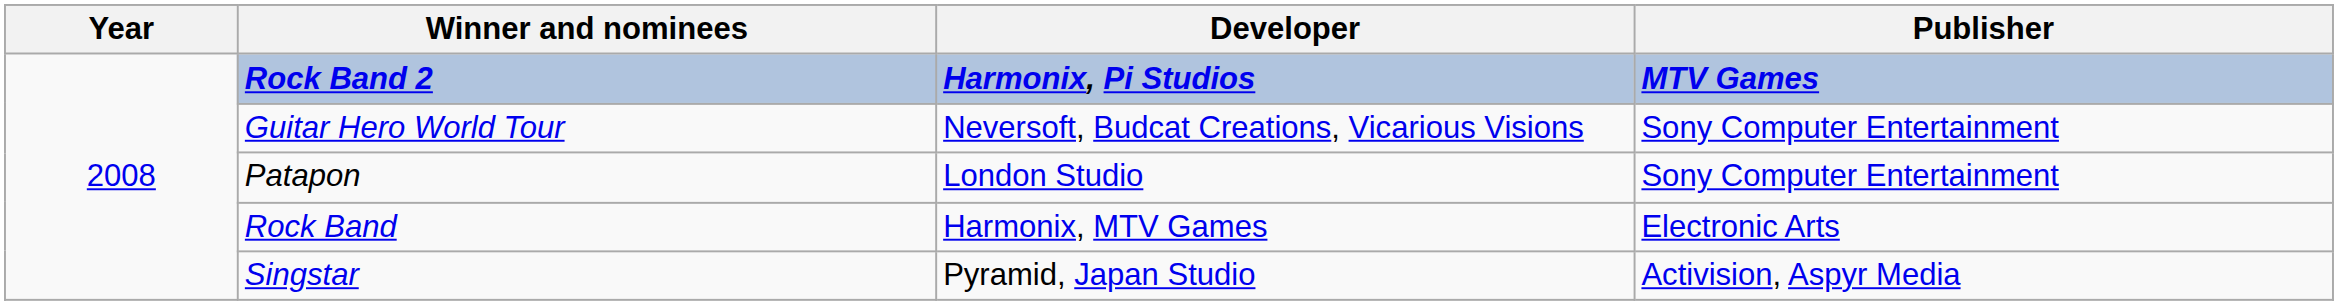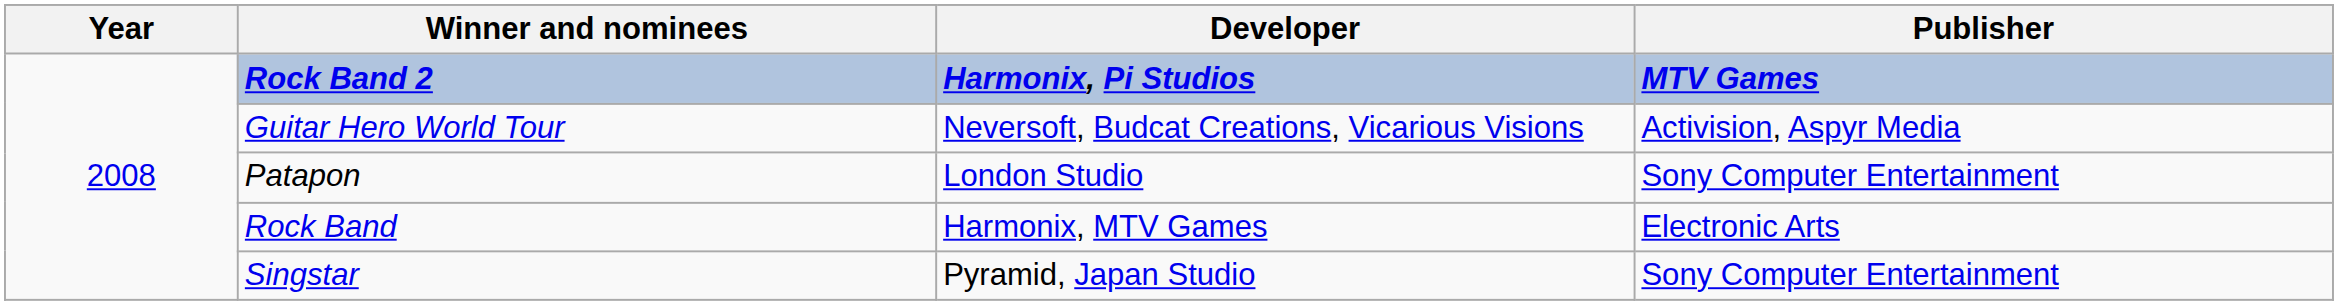Guitar Hero World Tour | Publisher: Sony Computer Entertainment -> Activision, Aspyr Media
Singstar | Publisher: Activision, Aspyr Media -> Sony Computer Entertainment
